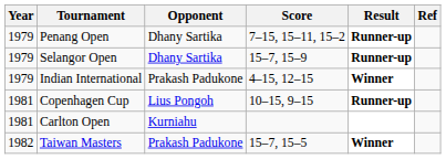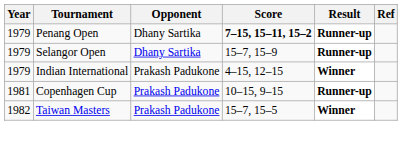Penang Open | Score: normal -> bold
Copenhagen Cup | Opponent: Lius Pongoh -> Prakash Padukone
- row: 1981 | Carlton Open | Kurniahu
